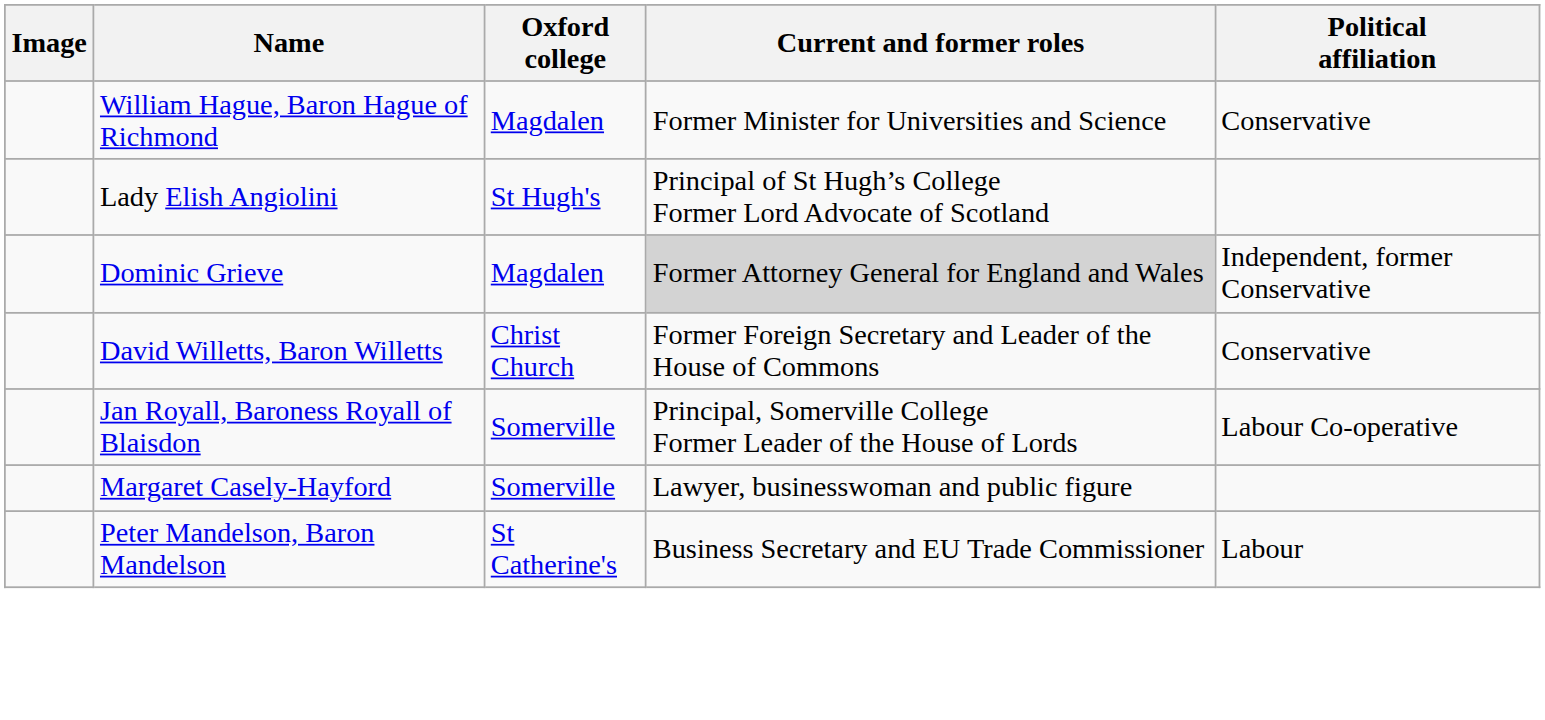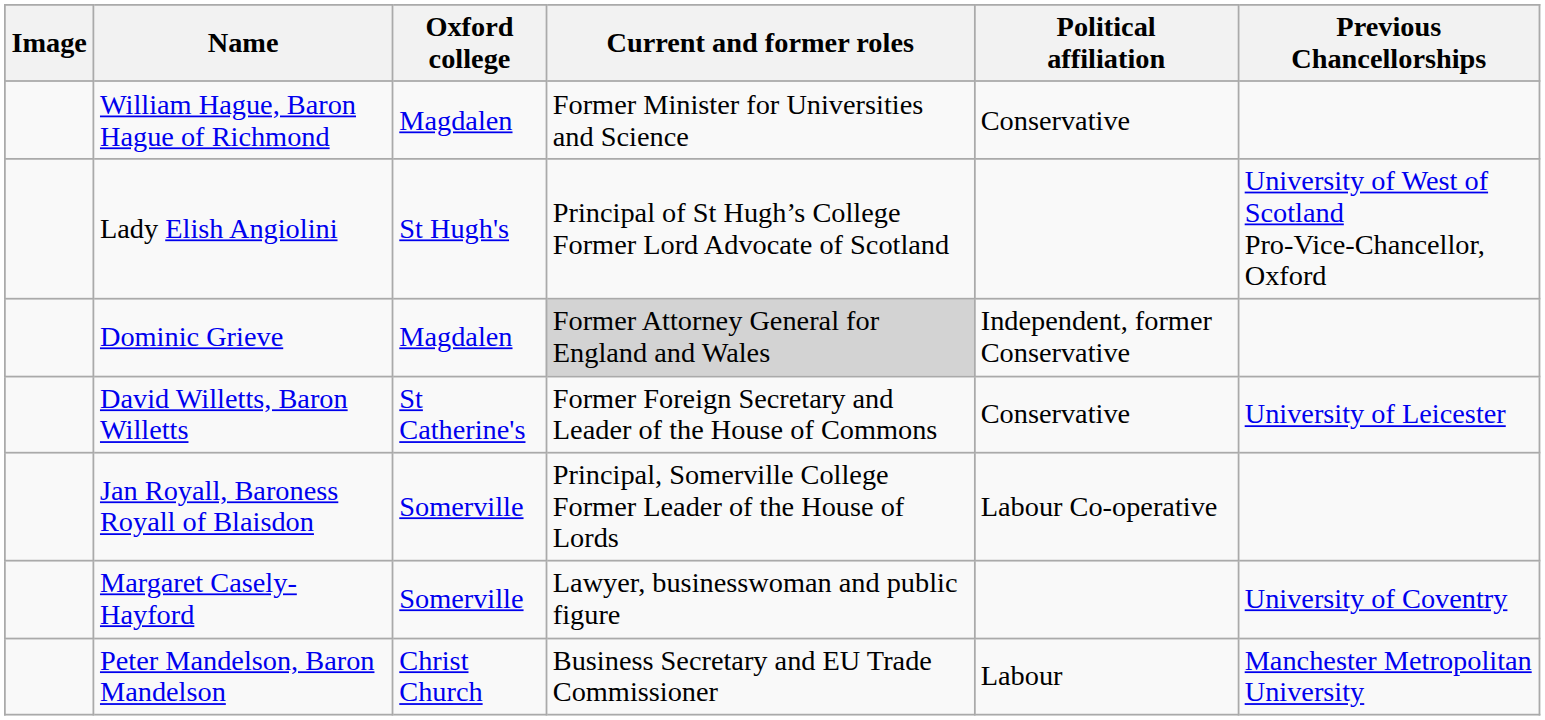+ column: Previous Chancellorships | University of West of Scotland Pro-Vice-Chancellor, Oxford | University of Leicester | University of Coventry | Manchester Metropolitan University
David Willetts, Baron Willetts | Oxford college: Christ Church -> St Catherine's
Peter Mandelson, Baron Mandelson | Oxford college: St Catherine's -> Christ Church
